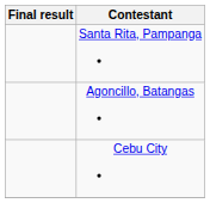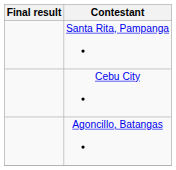rows swapped: Cebu City <-> Agoncillo, Batangas
